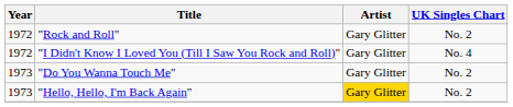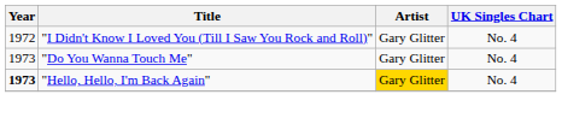- row: 1972 | "Rock and Roll" | Gary Glitter | No. 2
"Do You Wanna Touch Me" | UK Singles Chart: No. 2 -> No. 4
"Hello, Hello, I'm Back Again" | Year: normal -> bold
"Hello, Hello, I'm Back Again" | UK Singles Chart: No. 2 -> No. 4
